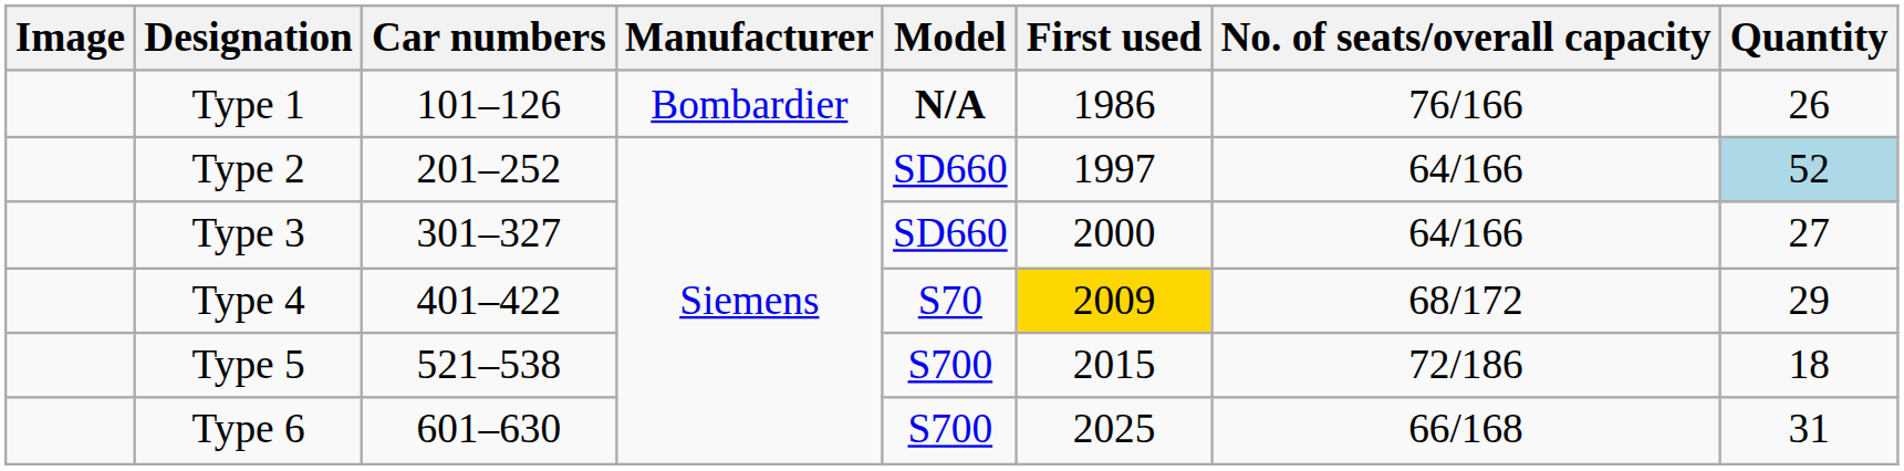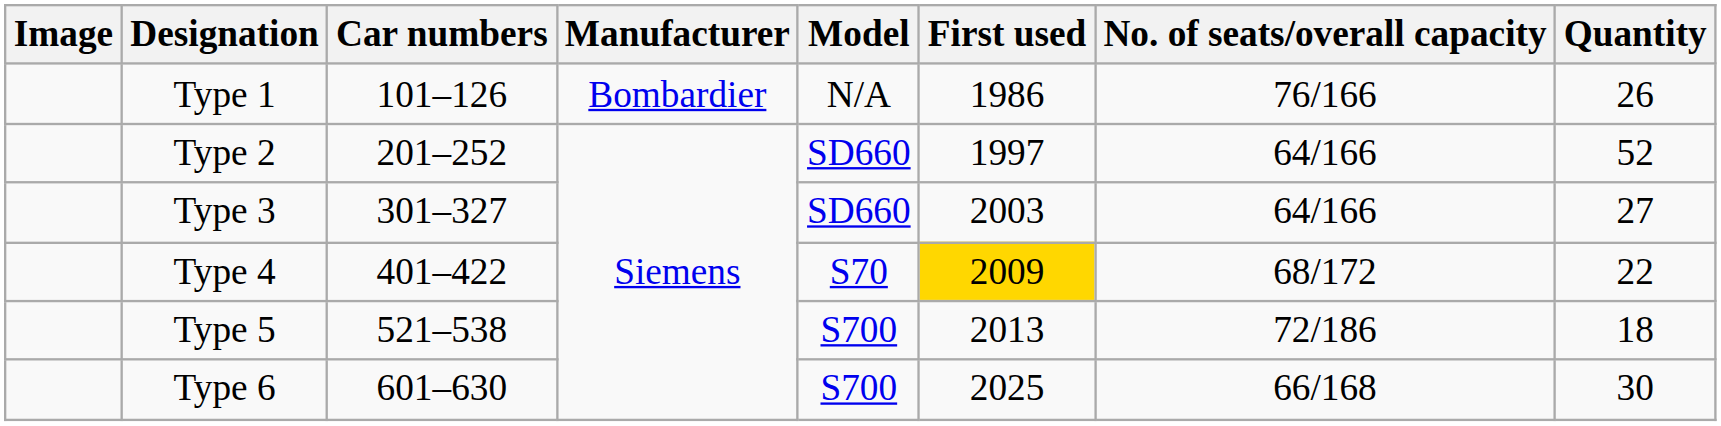Type 1 | Model: bold -> normal
Type 2 | Quantity: lightblue background -> no background
Type 3 | First used: 2000 -> 2003
Type 4 | Quantity: 29 -> 22
Type 5 | First used: 2015 -> 2013
Type 6 | Quantity: 31 -> 30
